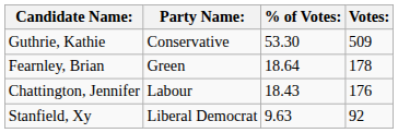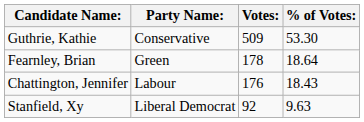columns swapped: Votes: <-> % of Votes:
